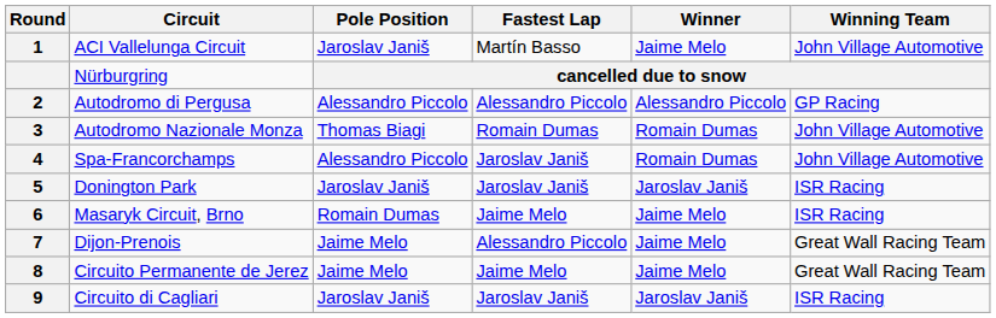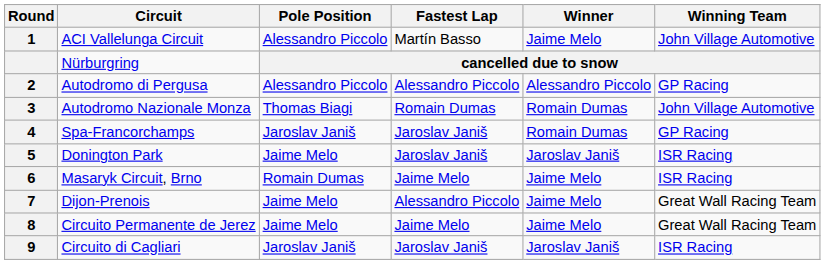ACI Vallelunga Circuit | Pole Position: Jaroslav Janiš -> Alessandro Piccolo
Spa-Francorchamps | Pole Position: Alessandro Piccolo -> Jaroslav Janiš
Spa-Francorchamps | Winning Team: John Village Automotive -> GP Racing
Donington Park | Pole Position: Jaroslav Janiš -> Jaime Melo
